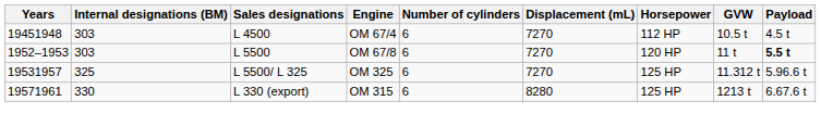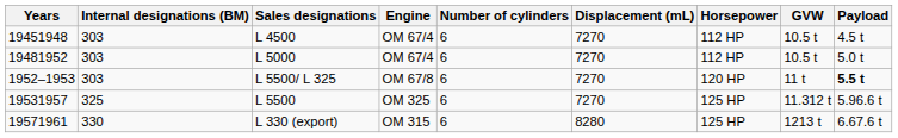+ row: 19481952 | 303 | L 5000 | OM 67/4 | 6 | 7270 | 112 HP | 10.5 t | 5.0 t
1952–1953 | Sales designations: L 5500 -> L 5500/ L 325
19531957 | Sales designations: L 5500/ L 325 -> L 5500
